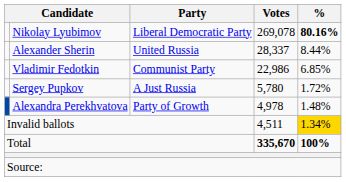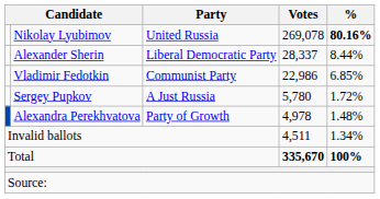Nikolay Lyubimov | Party: Liberal Democratic Party -> United Russia
Alexander Sherin | Party: United Russia -> Liberal Democratic Party
Invalid ballots | %: gold background -> no background
